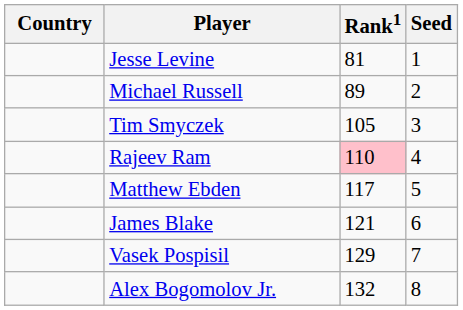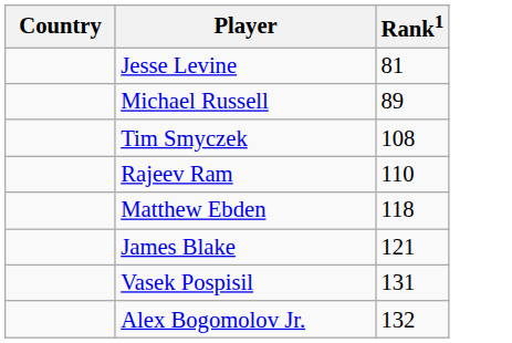- column: Seed | 1 | 2 | 3 | 4 | 5 | 6 | 7 | 8
Tim Smyczek | Rank1: 105 -> 108
Rajeev Ram | Rank1: pink background -> no background
Matthew Ebden | Rank1: 117 -> 118
Vasek Pospisil | Rank1: 129 -> 131
